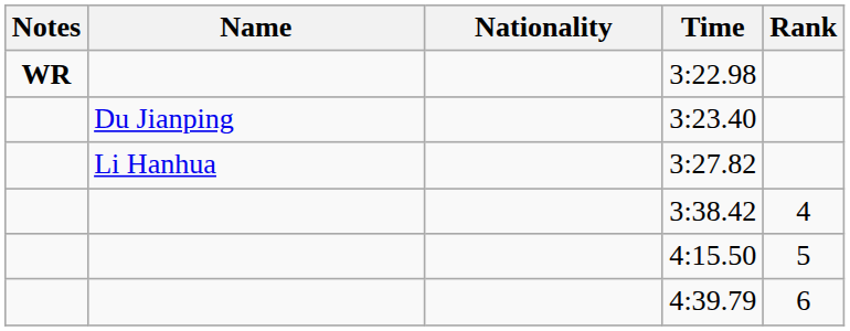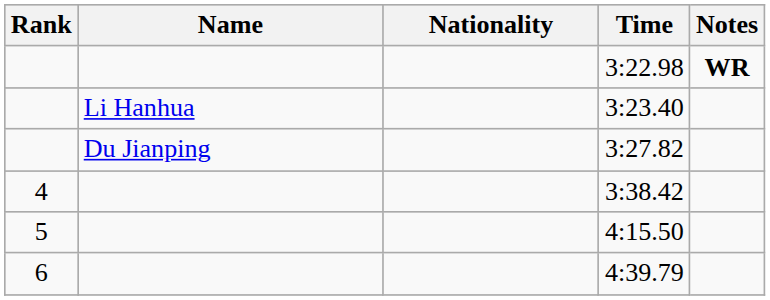columns swapped: Rank <-> Notes
3:23.40 | Name: Du Jianping -> Li Hanhua
3:27.82 | Name: Li Hanhua -> Du Jianping
